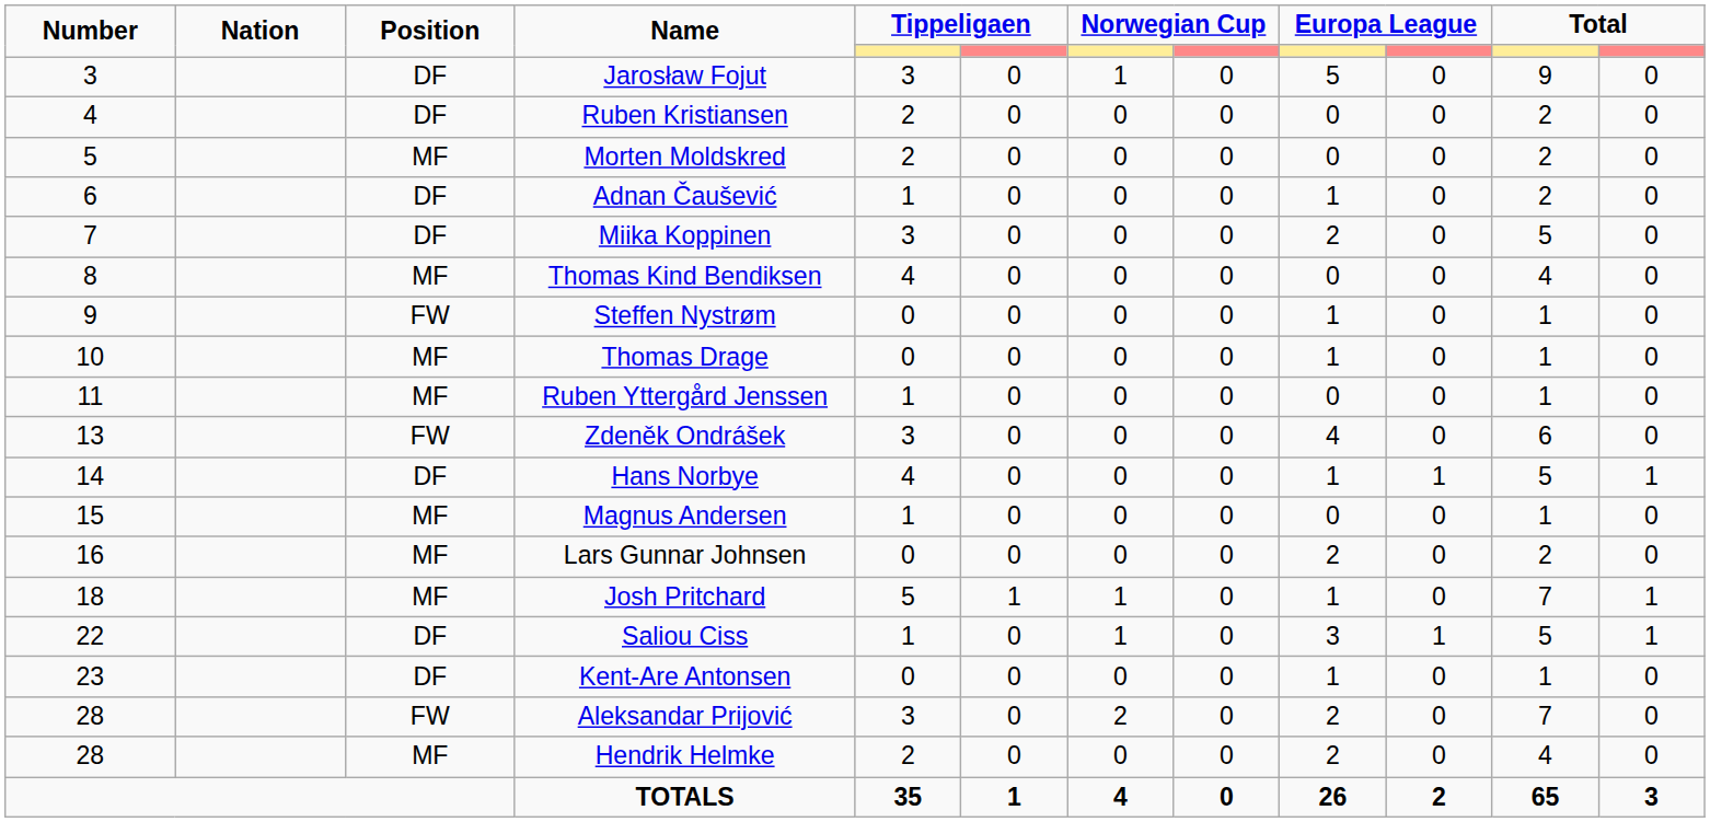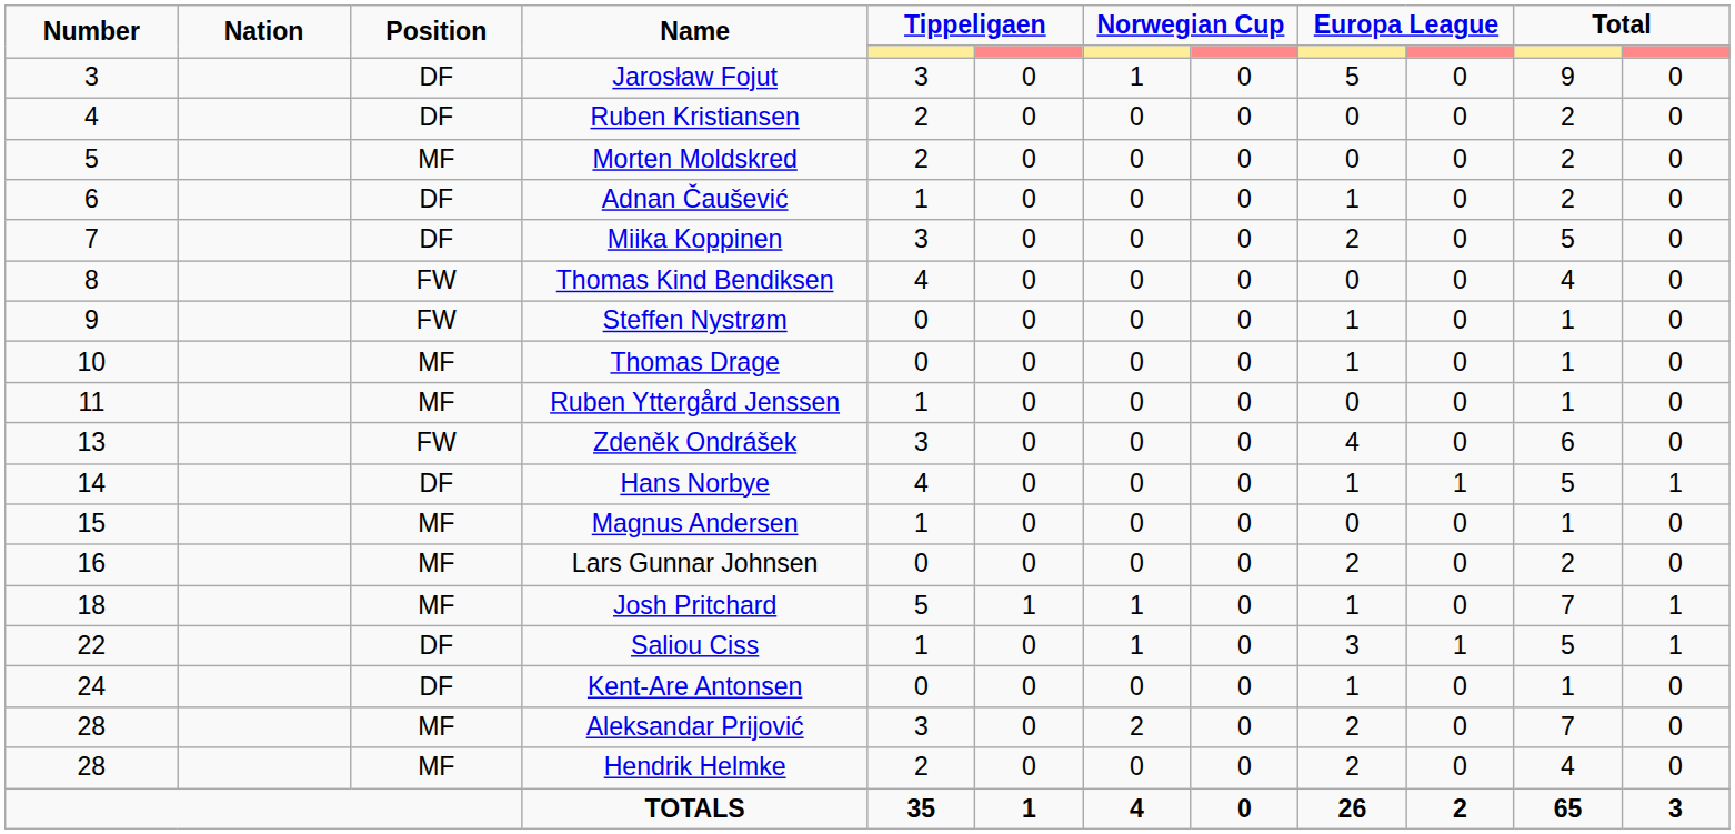Thomas Kind Bendiksen | Position: MF -> FW
Kent-Are Antonsen | Number: 23 -> 24
Aleksandar Prijović | Position: FW -> MF
